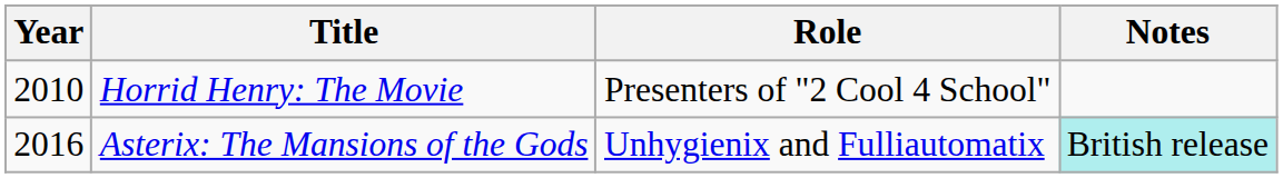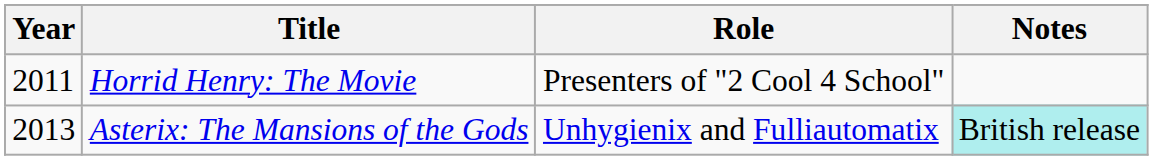Horrid Henry: The Movie | Year: 2010 -> 2011
Asterix: The Mansions of the Gods | Year: 2016 -> 2013
